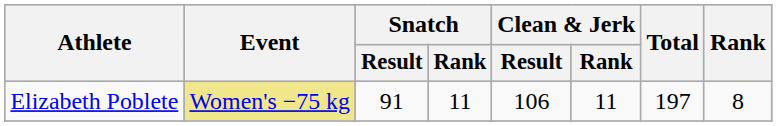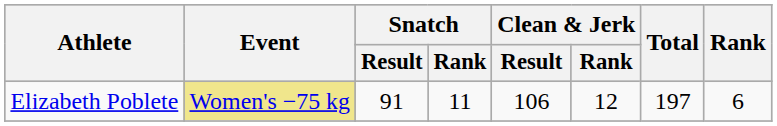Elizabeth Poblete | Clean & Jerk / Rank: 11 -> 12
Elizabeth Poblete | Rank: 8 -> 6
